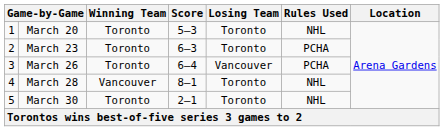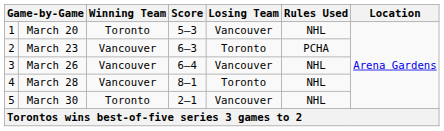March 20 | Losing Team: Toronto -> Vancouver
March 23 | Winning Team: Toronto -> Vancouver
March 26 | Winning Team: Toronto -> Vancouver
March 26 | Rules Used: PCHA -> NHL
March 30 | Losing Team: Toronto -> Vancouver
